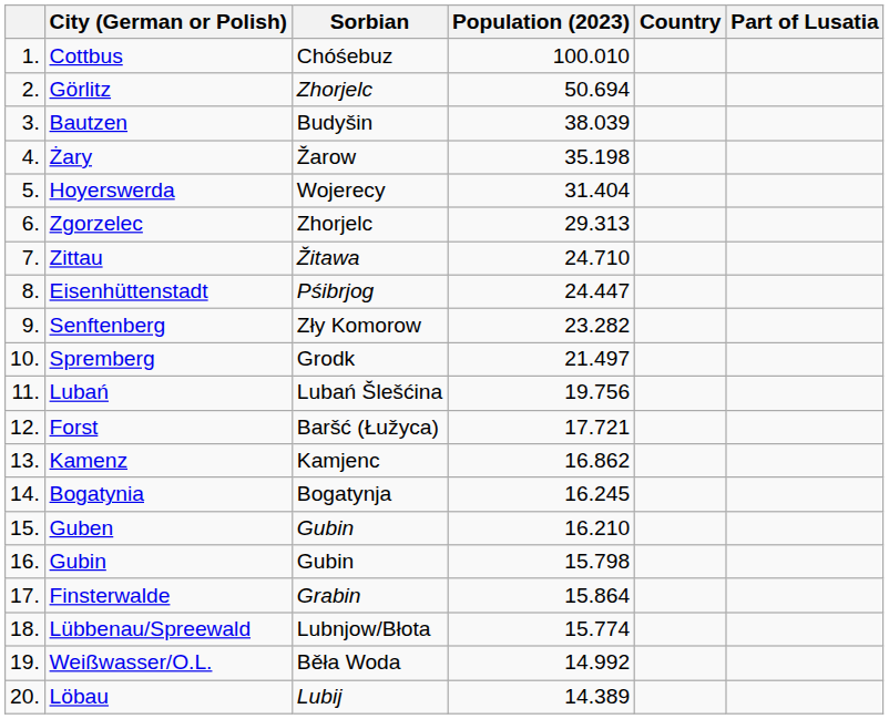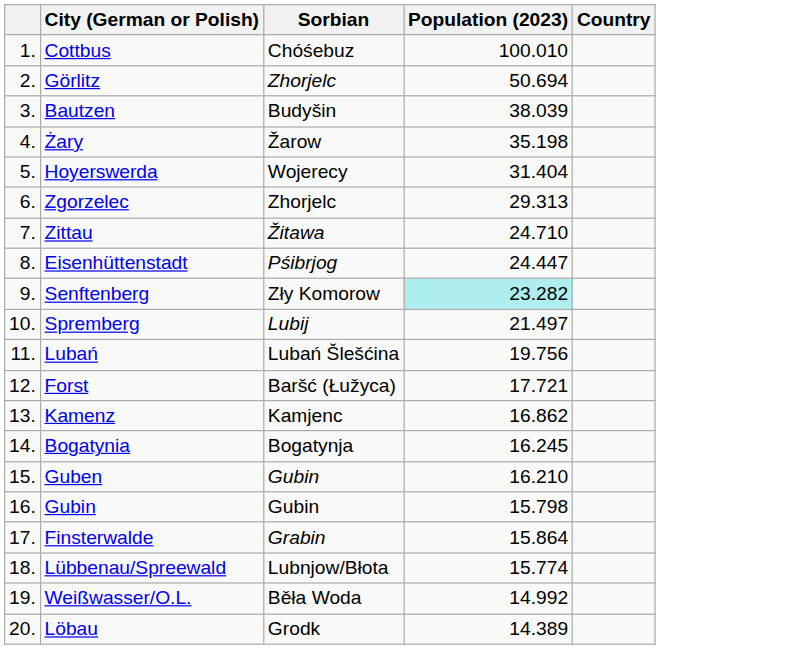- column: Part of Lusatia
Senftenberg | Population (2023): no background -> paleturquoise background
Spremberg | Sorbian: Grodk -> Lubij
Löbau | Sorbian: Lubij -> Grodk
